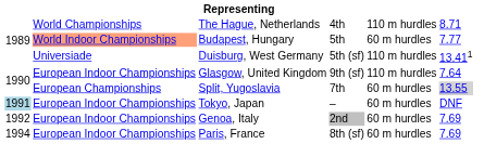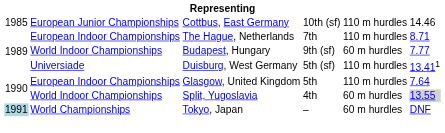+ row: 1985 | European Junior Championships | Cottbus, East Germany | 10th (sf) | 110 m hurdles | 14.46
The Hague, Netherlands | column 2: World Championships -> European Indoor Championships
The Hague, Netherlands | column 4: 4th -> 7th
Budapest, Hungary | column 2: lightsalmon background -> no background
Budapest, Hungary | column 4: 5th -> 9th (sf)
Glasgow, United Kingdom | column 4: 9th (sf) -> 5th
Split, Yugoslavia | column 2: European Championships -> World Indoor Championships
Split, Yugoslavia | column 4: 7th -> 4th
Tokyo, Japan | column 2: European Indoor Championships -> World Championships
- row: 1992 | European Indoor Championships | Genoa, Italy | 2nd | 60 m hurdles | 7.69
- row: 1994 | European Indoor Championships | Paris, France | 8th (sf) | 60 m hurdles | 7.69
